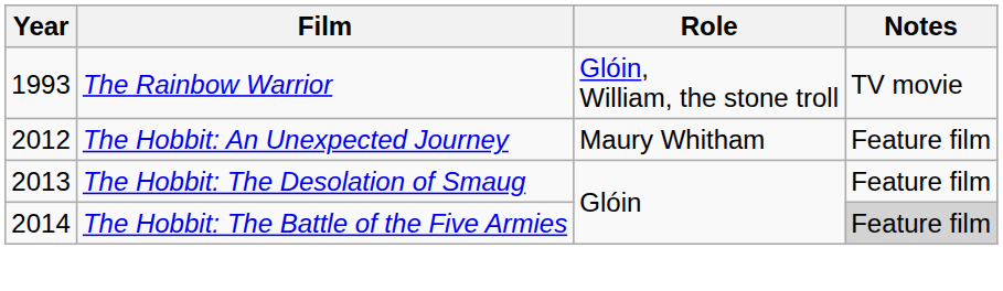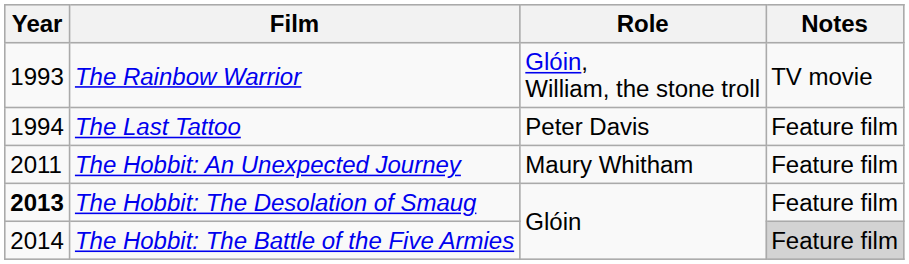+ row: 1994 | The Last Tattoo | Peter Davis | Feature film
The Hobbit: An Unexpected Journey | Year: 2012 -> 2011
The Hobbit: The Desolation of Smaug | Year: normal -> bold
